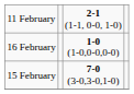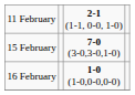rows swapped: 15 February <-> 16 February
